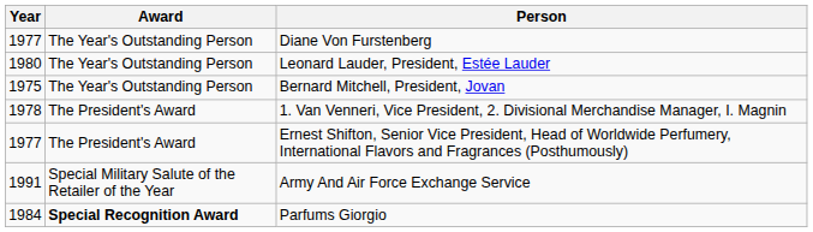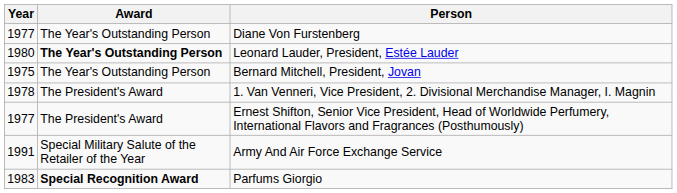Leonard Lauder, President, Estée Lauder | Award: normal -> bold
Parfums Giorgio | Year: 1984 -> 1983
